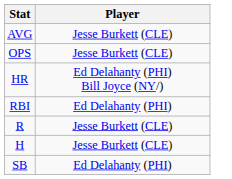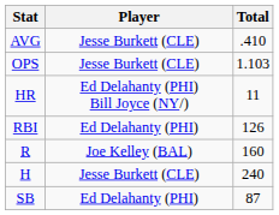+ column: Total | .410 | 1.103 | 11 | 126 | 160 | 240 | 87
R | Player: Jesse Burkett (CLE) -> Joe Kelley (BAL)
